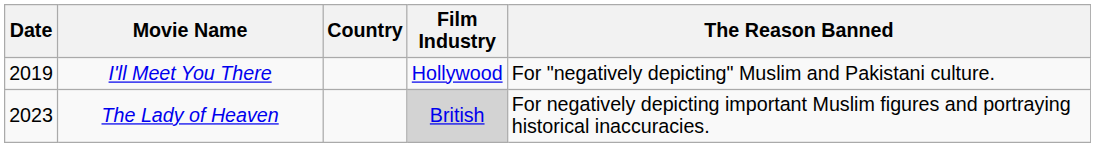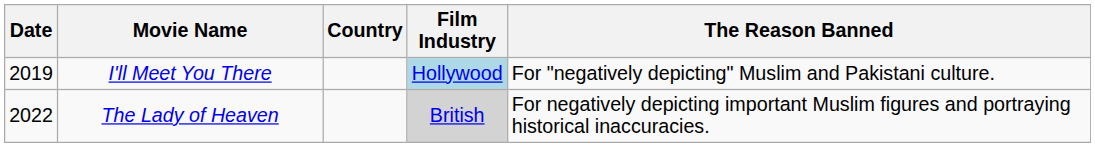I'll Meet You There | Film Industry: no background -> lightblue background
The Lady of Heaven | Date: 2023 -> 2022
